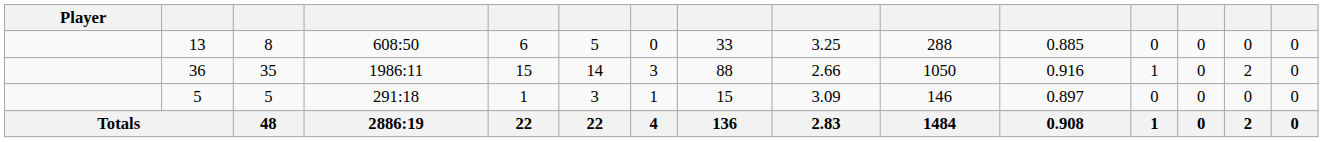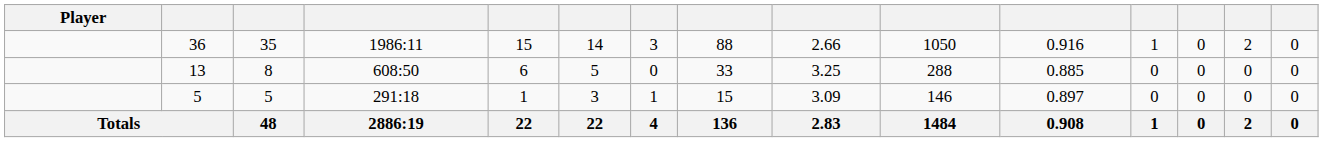rows swapped: 36 <-> 13
